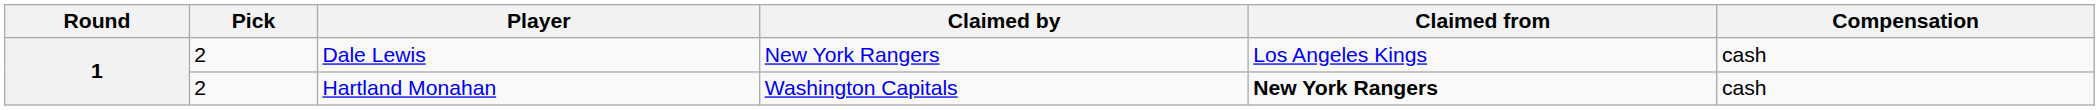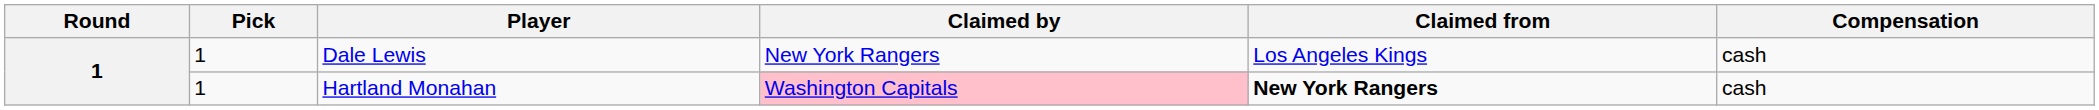Dale Lewis | Pick: 2 -> 1
Hartland Monahan | Pick: 2 -> 1
Hartland Monahan | Claimed by: no background -> pink background
